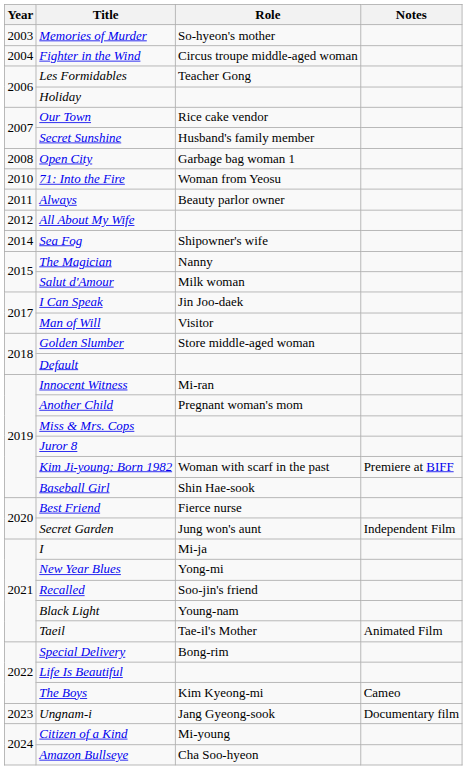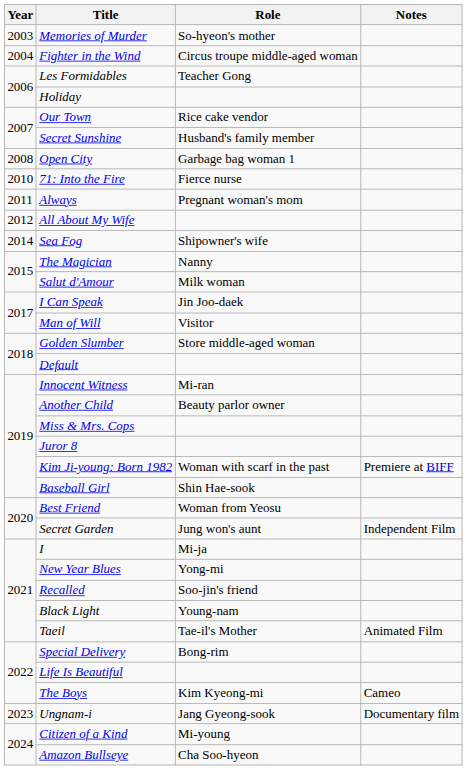71: Into the Fire | Role: Woman from Yeosu -> Fierce nurse
Always | Role: Beauty parlor owner -> Pregnant woman's mom
Another Child | Role: Pregnant woman's mom -> Beauty parlor owner
Best Friend | Role: Fierce nurse -> Woman from Yeosu
